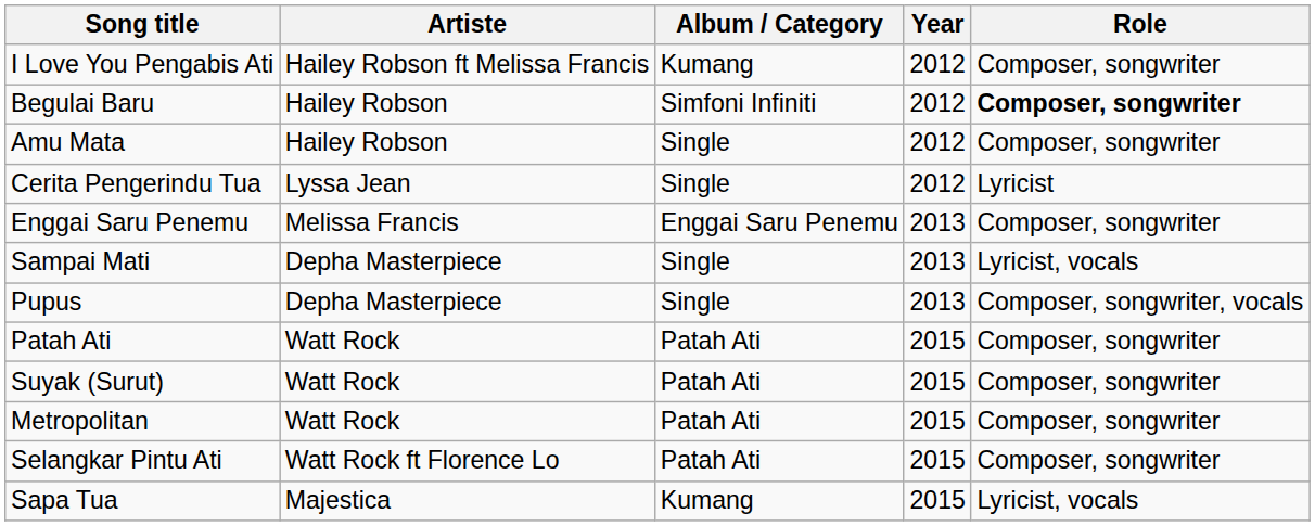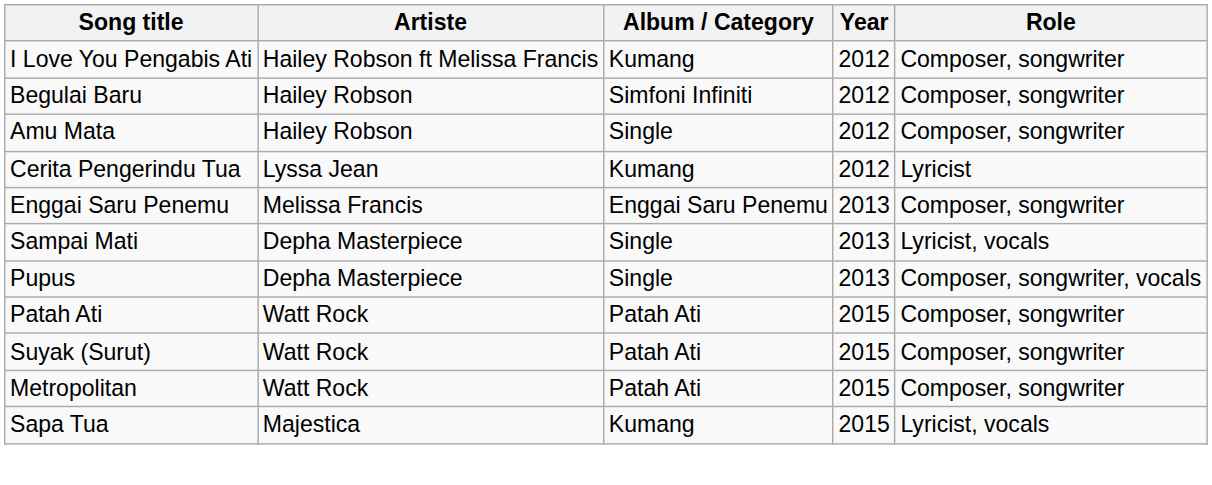Begulai Baru | Role: bold -> normal
Cerita Pengerindu Tua | Album / Category: Single -> Kumang
- row: Selangkar Pintu Ati | Watt Rock ft Florence Lo | Patah Ati | 2015 | Composer, songwriter
